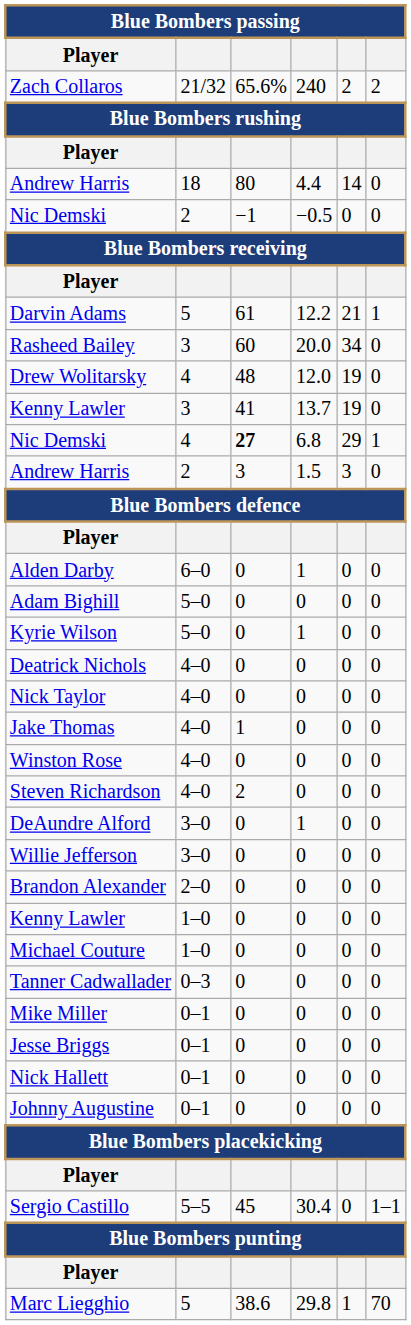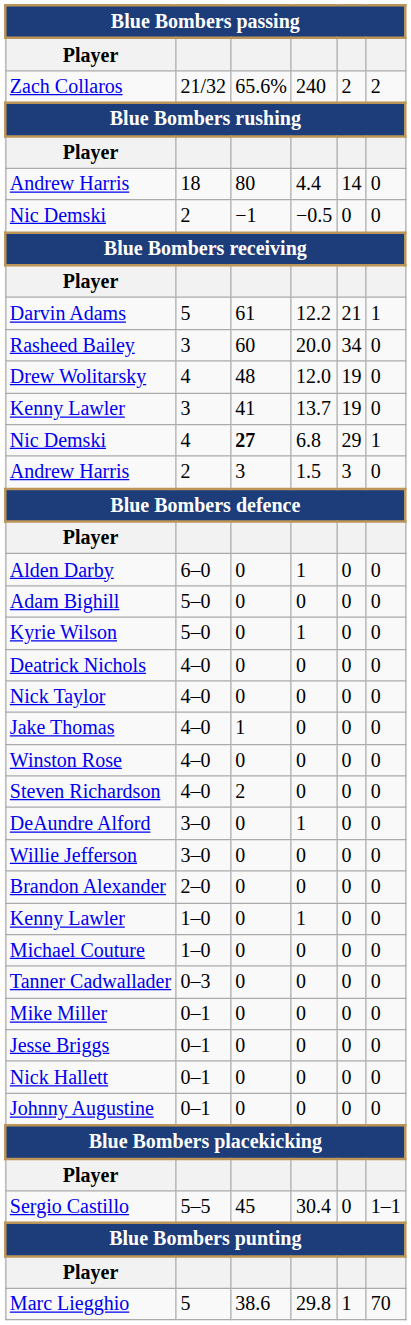Kenny Lawler / 1–0 | column 4: 0 -> 1
